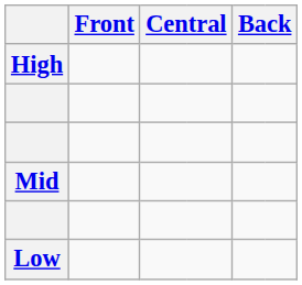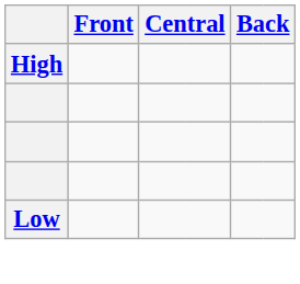- row: Mid
